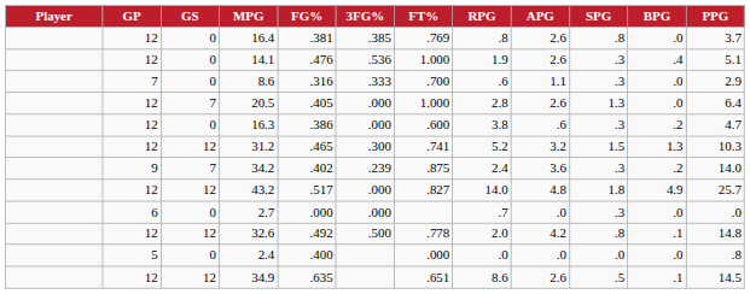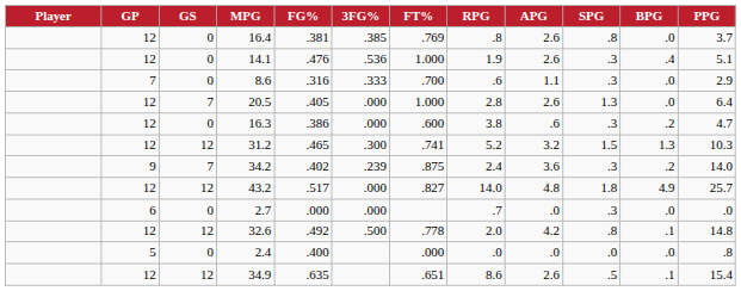34.9 | PPG: 14.5 -> 15.4
